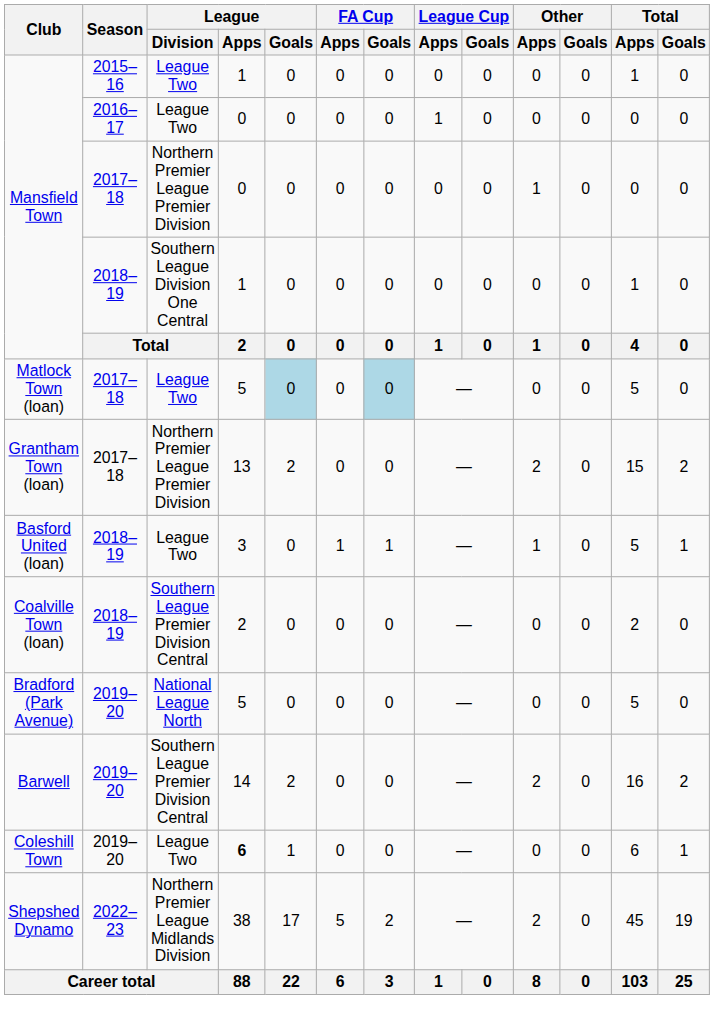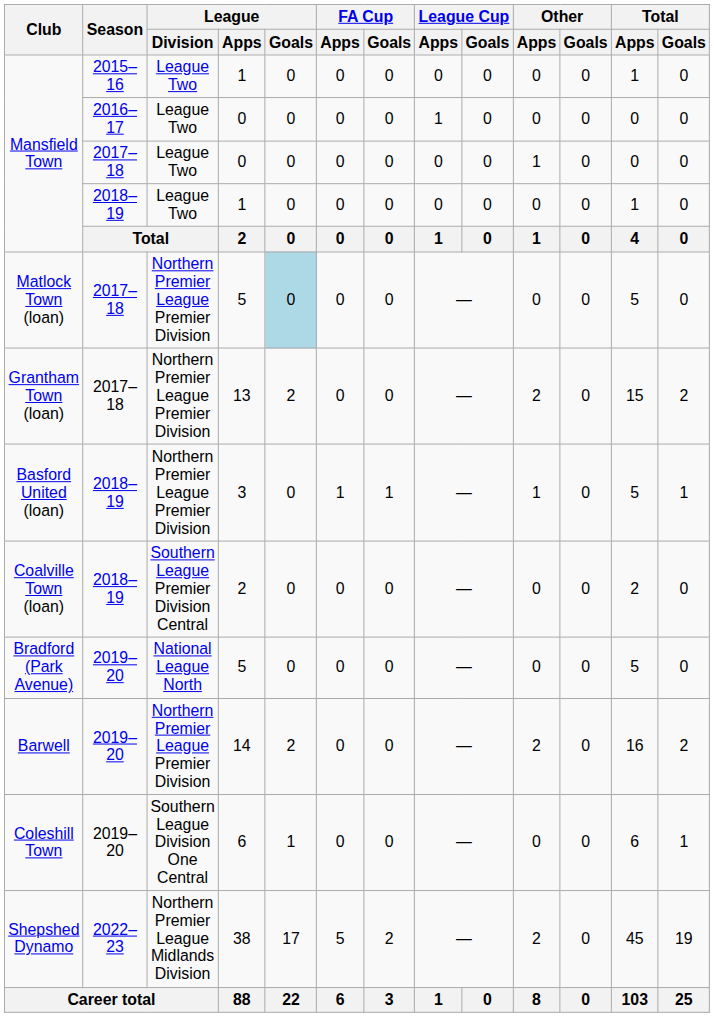Mansfield Town / 2017–18 | League / Division: Northern Premier League Premier Division -> League Two
Mansfield Town / 2018–19 | League / Division: Southern League Division One Central -> League Two
Matlock Town (loan) | League / Division: League Two -> Northern Premier League Premier Division
Matlock Town (loan) | FA Cup / Goals: lightblue background -> no background
Basford United (loan) | League / Division: League Two -> Northern Premier League Premier Division
Barwell | League / Division: Southern League Premier Division Central -> Northern Premier League Premier Division
Coleshill Town | League / Division: League Two -> Southern League Division One Central
Coleshill Town | League / Apps: bold -> normal
